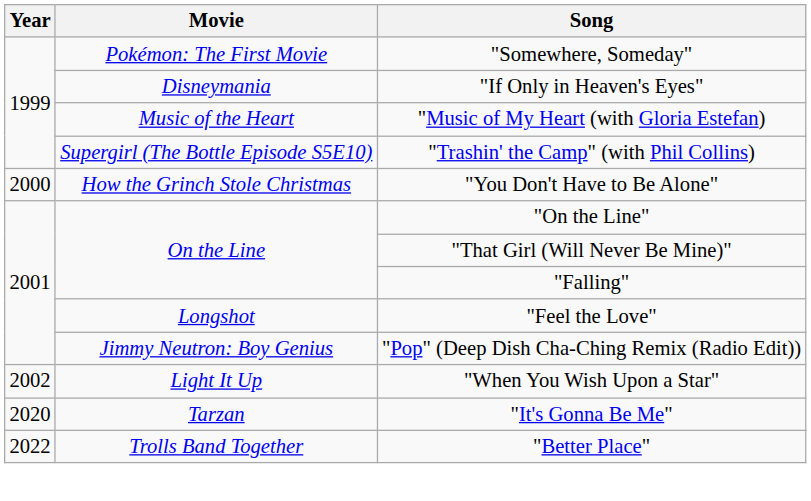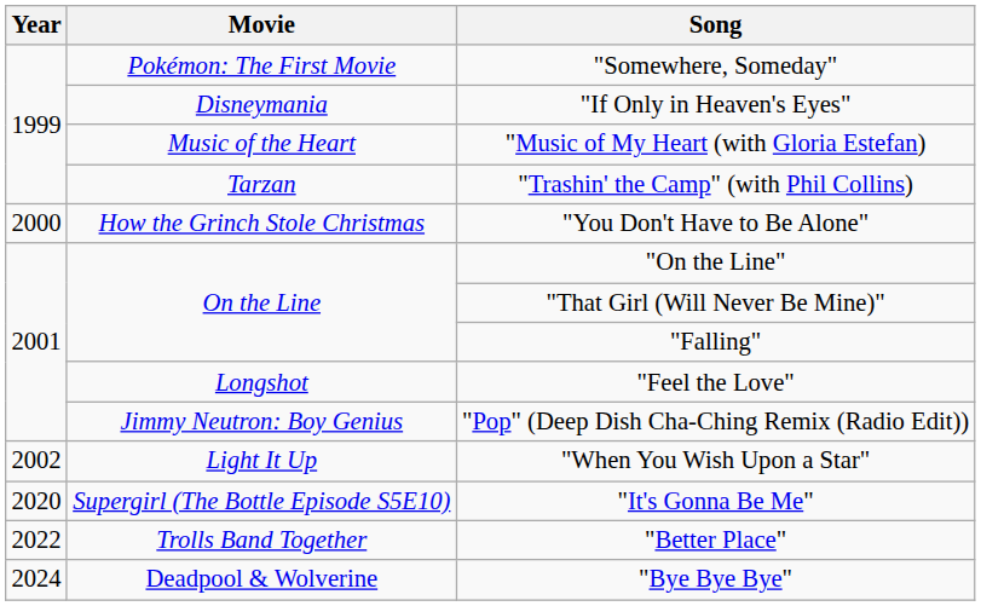"Trashin' the Camp" (with Phil Collins) | Movie: Supergirl (The Bottle Episode S5E10) -> Tarzan
"It's Gonna Be Me" | Movie: Tarzan -> Supergirl (The Bottle Episode S5E10)
+ row: 2024 | Deadpool & Wolverine | "Bye Bye Bye"
